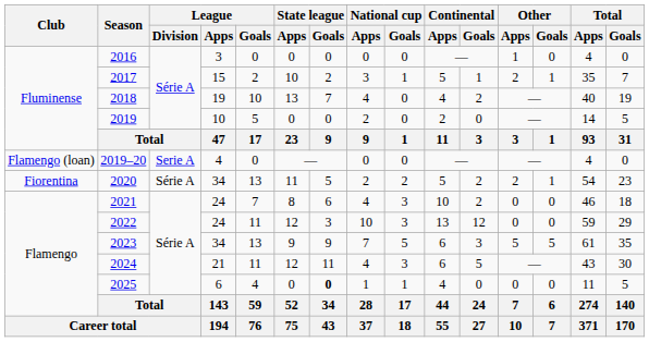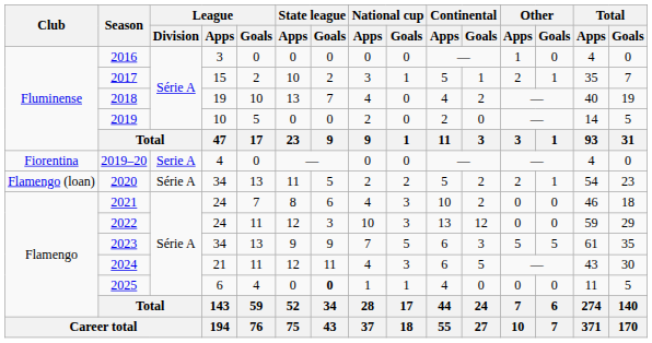2019–20 | Club: Flamengo (loan) -> Fiorentina
2020 | Club: Fiorentina -> Flamengo (loan)
